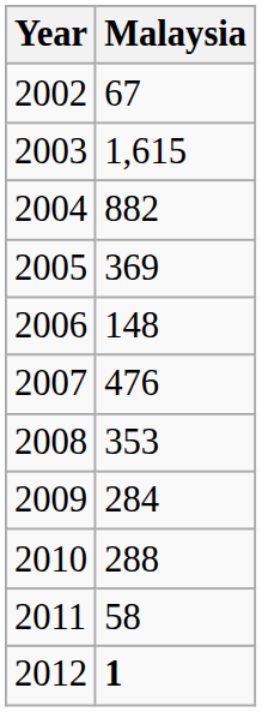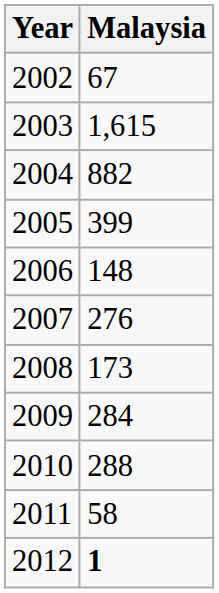2005 | Malaysia: 369 -> 399
2007 | Malaysia: 476 -> 276
2008 | Malaysia: 353 -> 173
